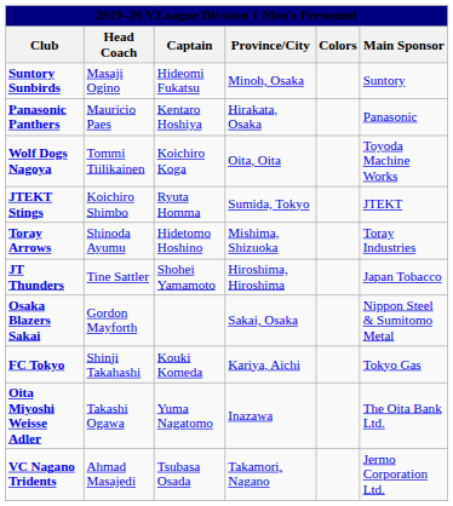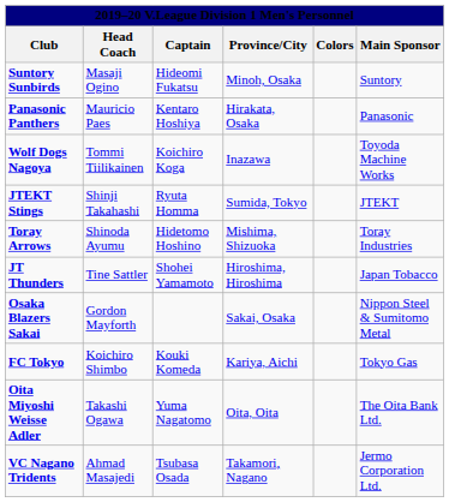Wolf Dogs Nagoya | Province/City: Oita, Oita -> Inazawa
JTEKT Stings | Head Coach: Koichiro Shimbo -> Shinji Takahashi
FC Tokyo | Head Coach: Shinji Takahashi -> Koichiro Shimbo
Oita Miyoshi Weisse Adler | Province/City: Inazawa -> Oita, Oita
